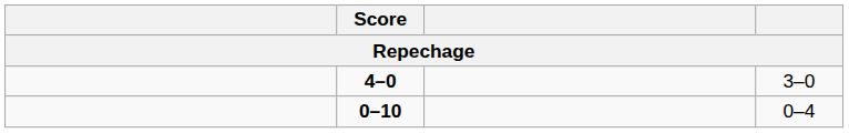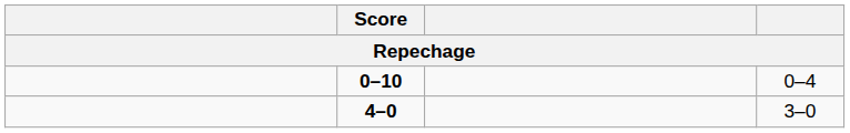rows swapped: 0–10 <-> 4–0
